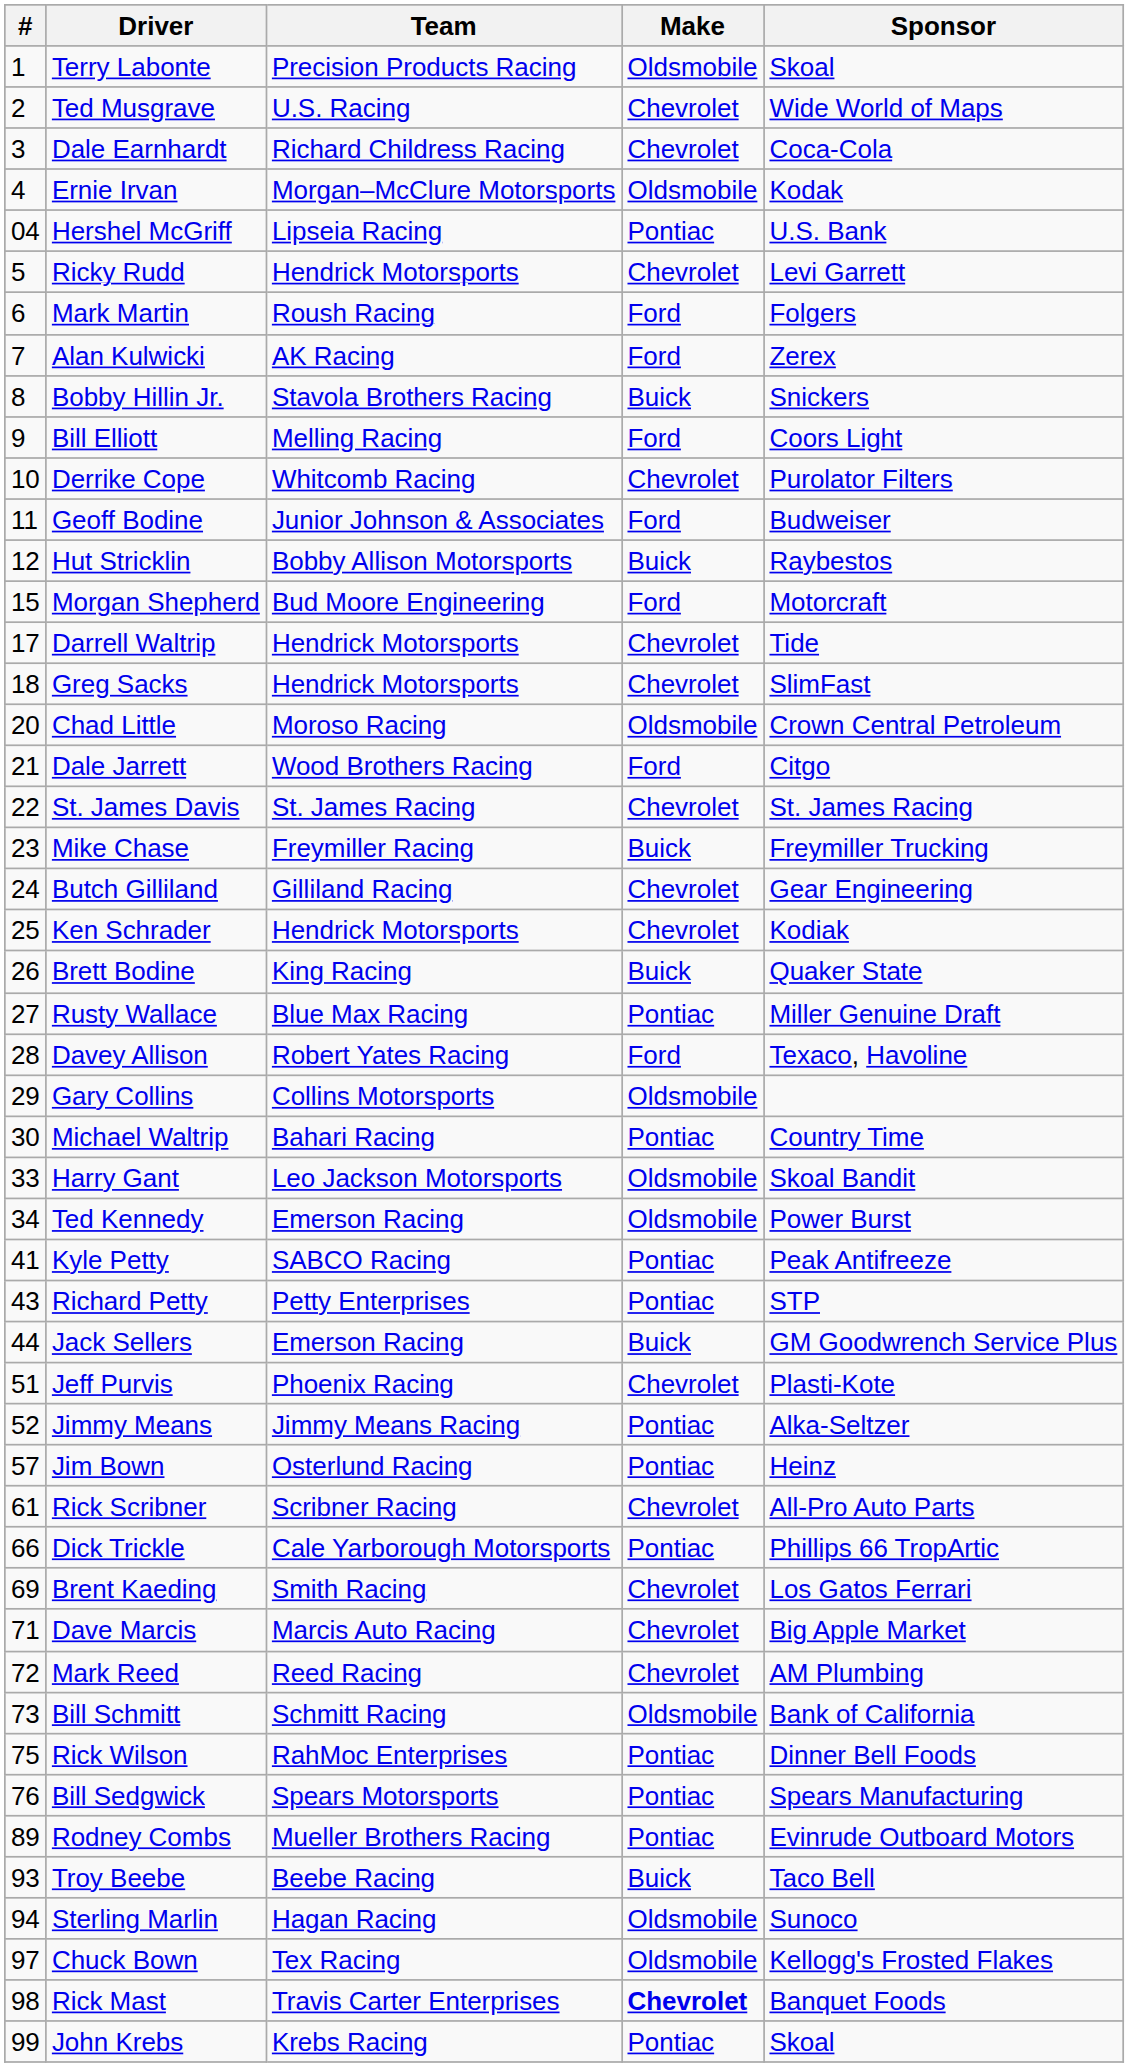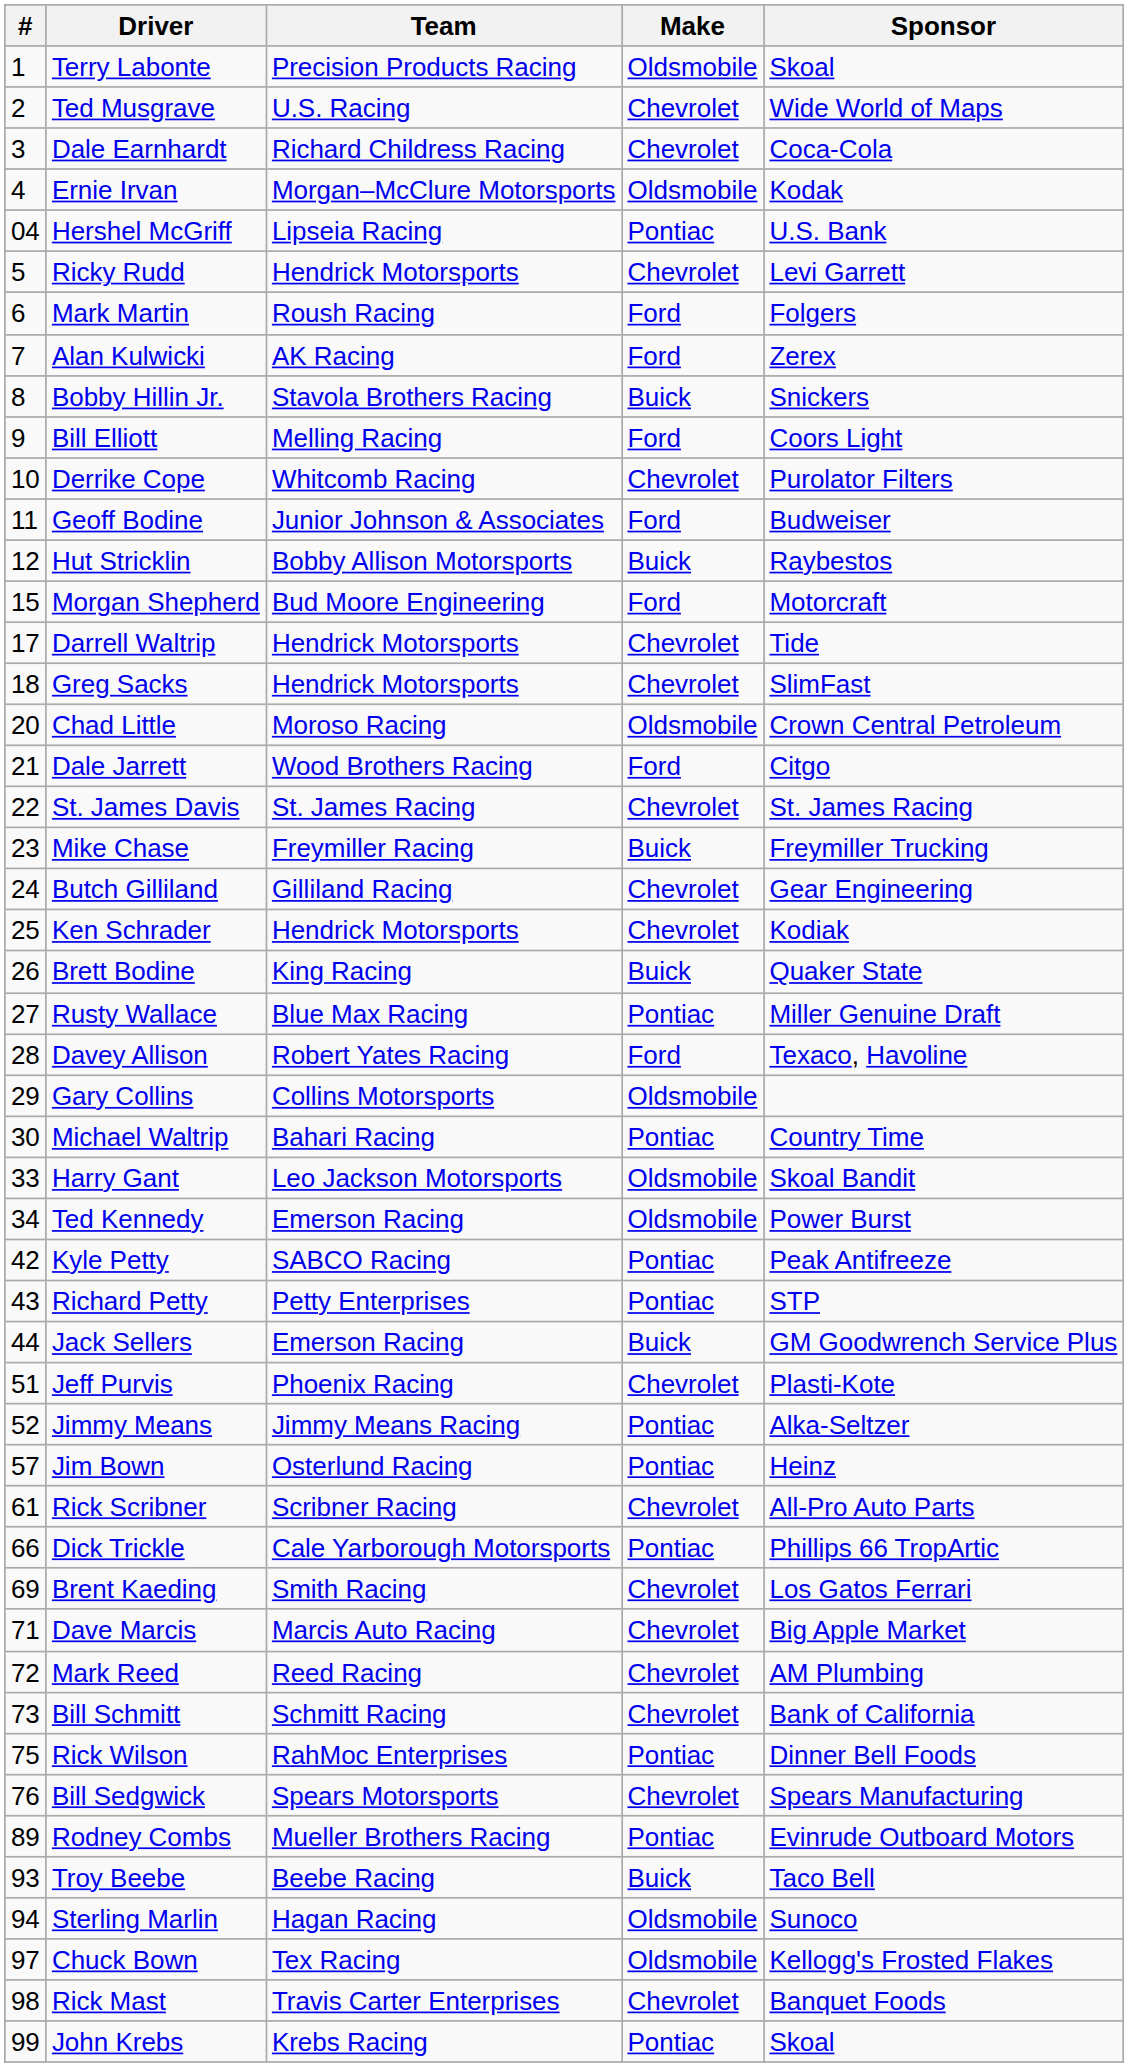Kyle Petty | #: 41 -> 42
Bill Schmitt | Make: Oldsmobile -> Chevrolet
Bill Sedgwick | Make: Pontiac -> Chevrolet
Rick Mast | Make: bold -> normal
